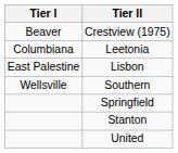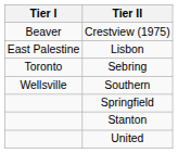- row: Columbiana | Leetonia
+ row: Toronto | Sebring
